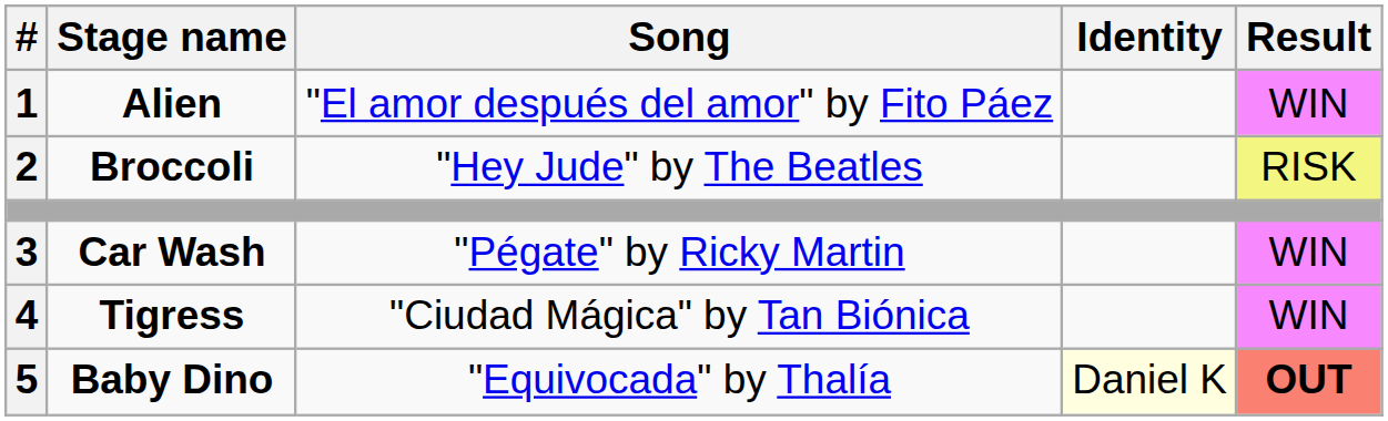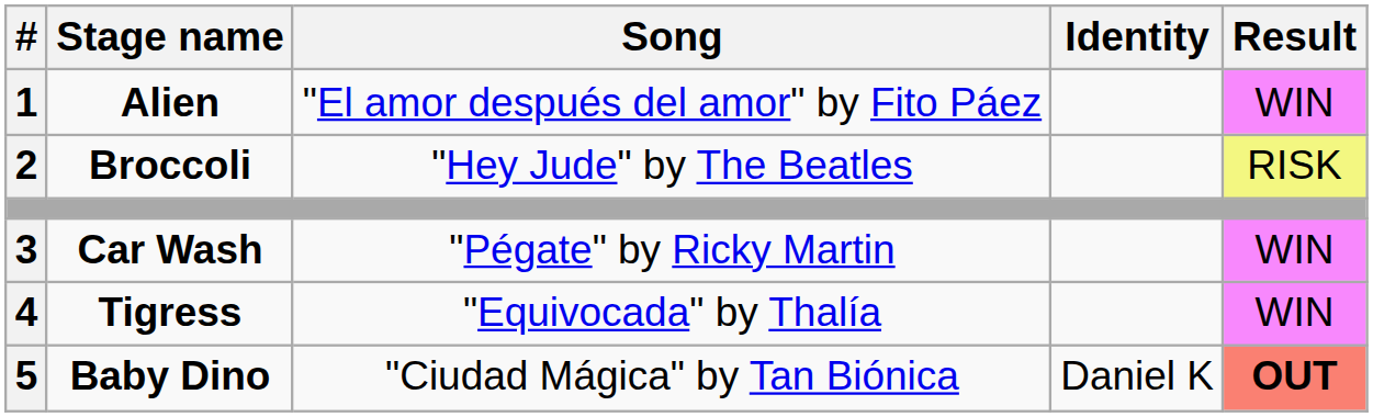Tigress | Song: "Ciudad Mágica" by Tan Biónica -> "Equivocada" by Thalía
Baby Dino | Song: "Equivocada" by Thalía -> "Ciudad Mágica" by Tan Biónica
Baby Dino | Identity: lightyellow background -> no background
